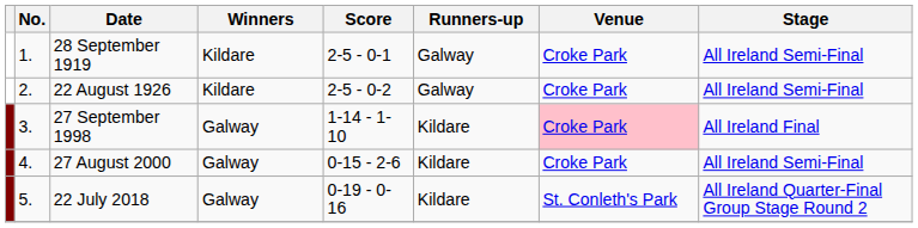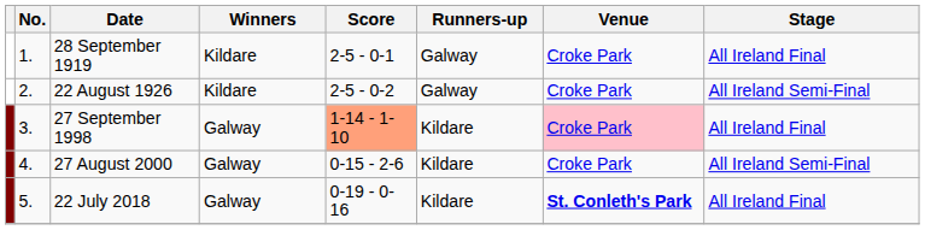28 September 1919 | Stage: All Ireland Semi-Final -> All Ireland Final
27 September 1998 | Score: no background -> lightsalmon background
22 July 2018 | Venue: normal -> bold
22 July 2018 | Stage: All Ireland Quarter-Final Group Stage Round 2 -> All Ireland Final
